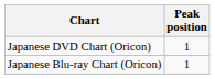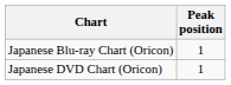rows swapped: Japanese DVD Chart (Oricon) <-> Japanese Blu-ray Chart (Oricon)
